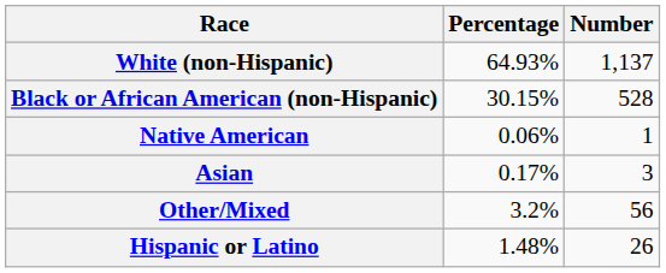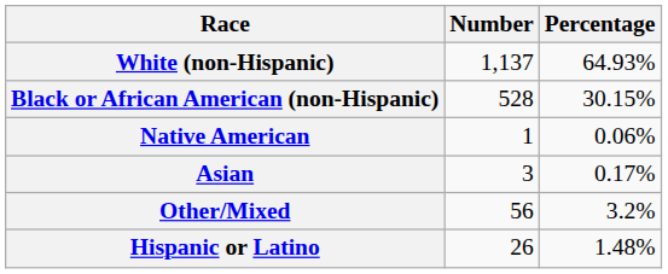columns swapped: Number <-> Percentage
